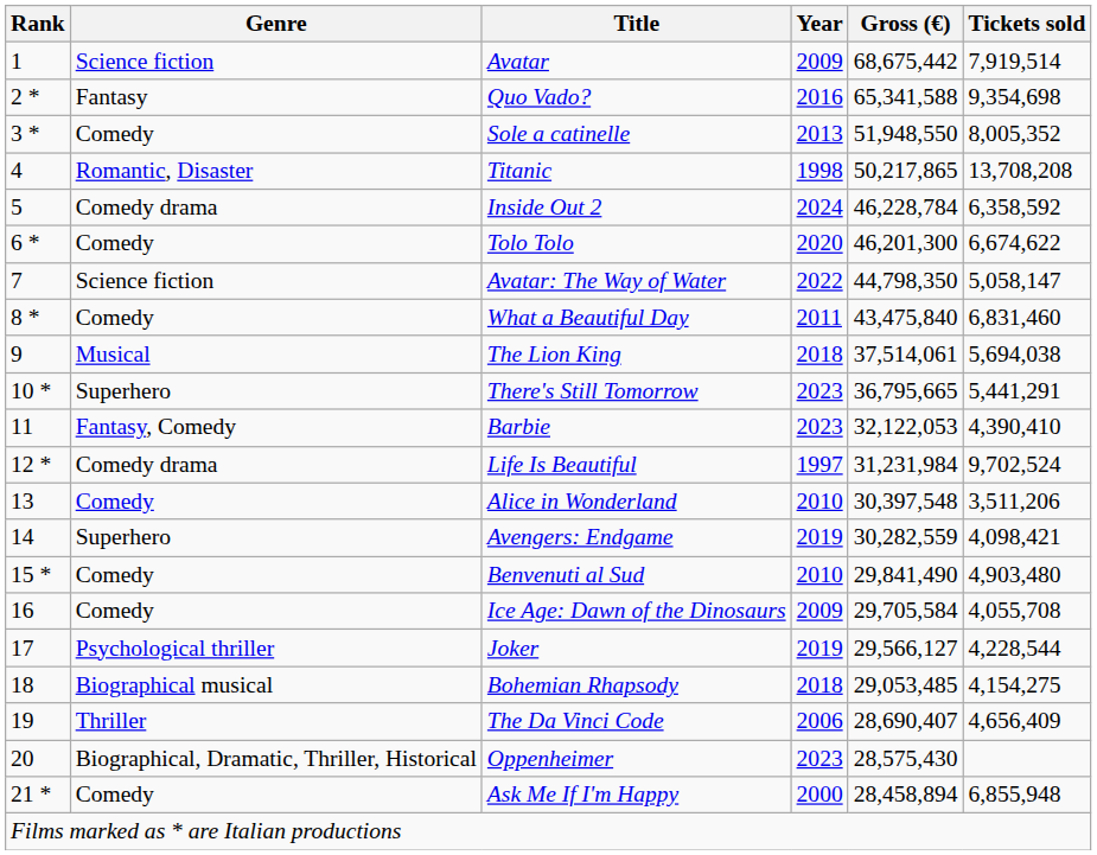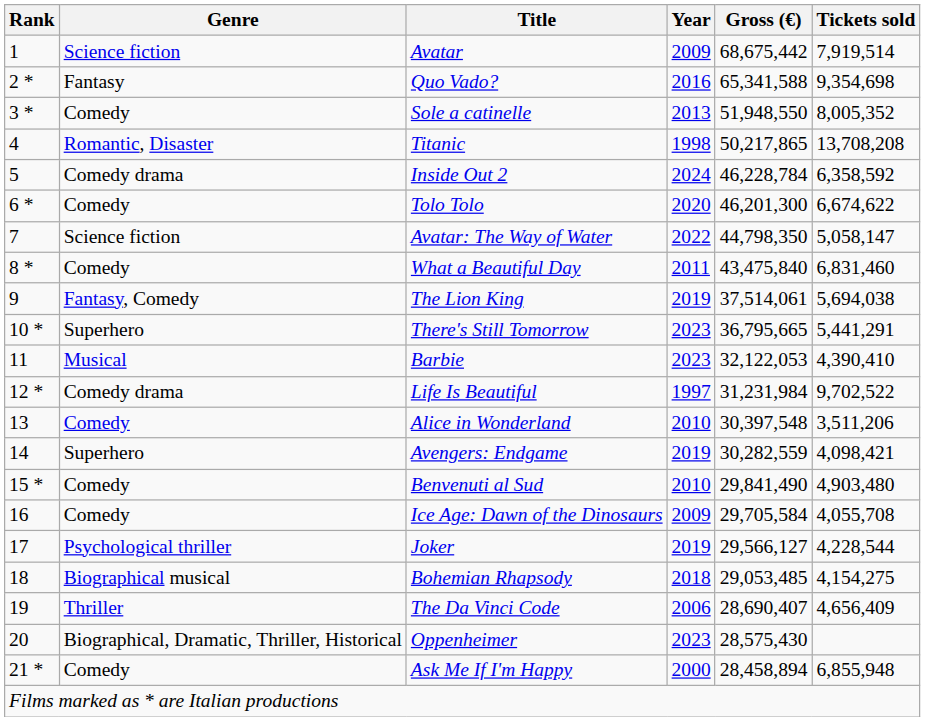The Lion King | Genre: Musical -> Fantasy, Comedy
The Lion King | Year: 2018 -> 2019
Barbie | Genre: Fantasy, Comedy -> Musical
Life Is Beautiful | Tickets sold: 9,702,524 -> 9,702,522
